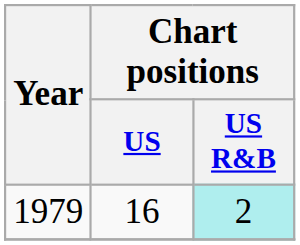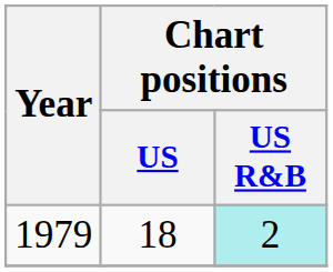1979 | Chart positions / US: 16 -> 18
